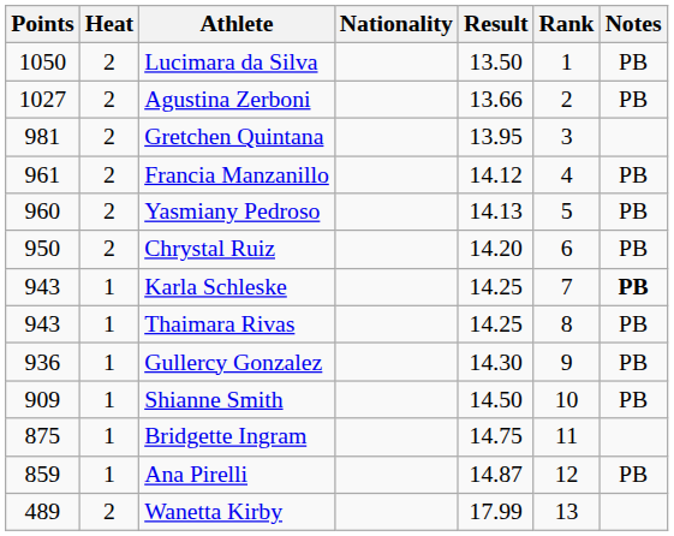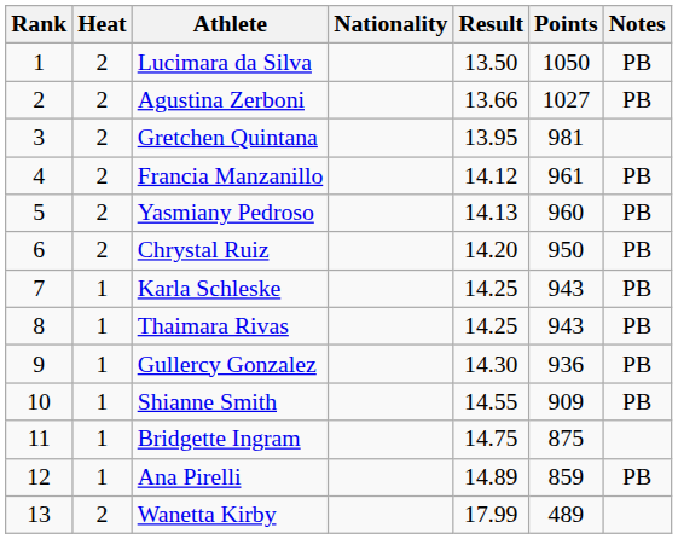columns swapped: Rank <-> Points
Karla Schleske | Notes: bold -> normal
Shianne Smith | Result: 14.50 -> 14.55
Ana Pirelli | Result: 14.87 -> 14.89
